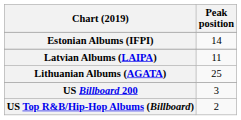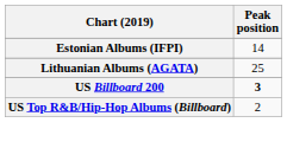- row: Latvian Albums (LAIPA) | 11
US Billboard 200 | Peak position: normal -> bold
